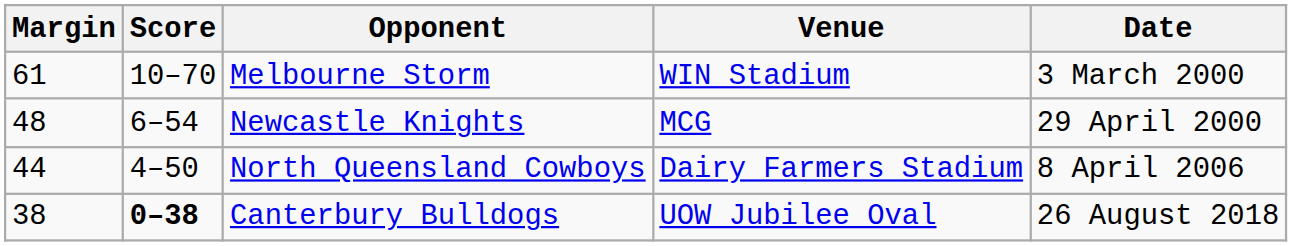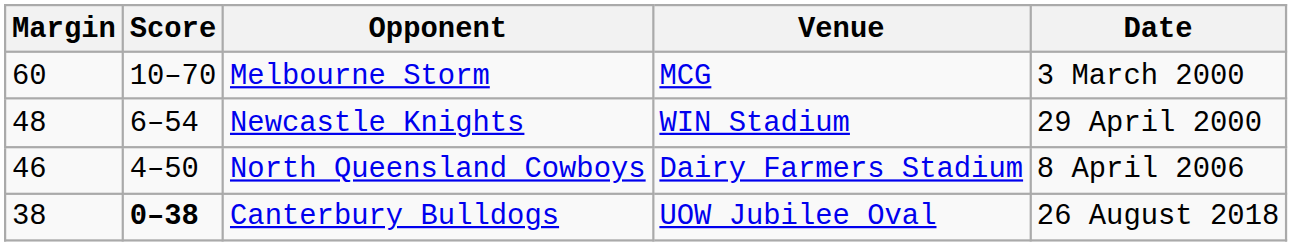Melbourne Storm | Margin: 61 -> 60
Melbourne Storm | Venue: WIN Stadium -> MCG
Newcastle Knights | Venue: MCG -> WIN Stadium
North Queensland Cowboys | Margin: 44 -> 46
